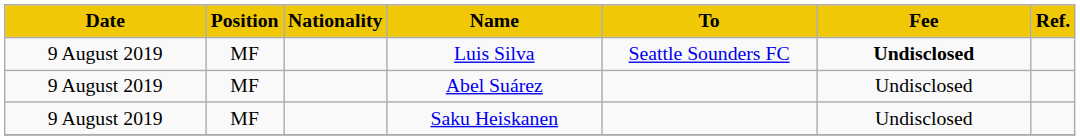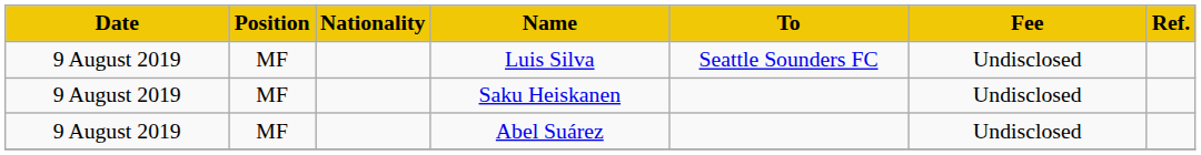Luis Silva | Fee: bold -> normal
rows swapped: Abel Suárez <-> Saku Heiskanen
